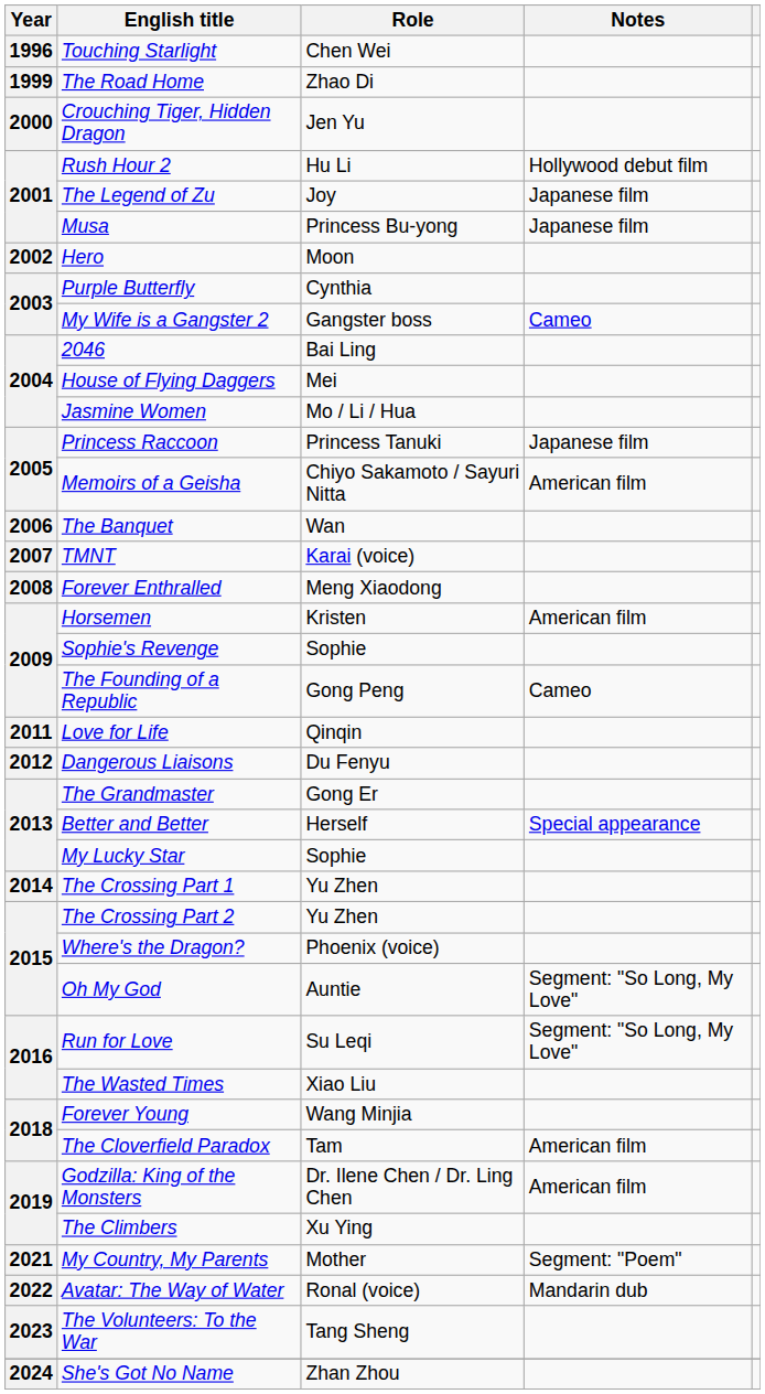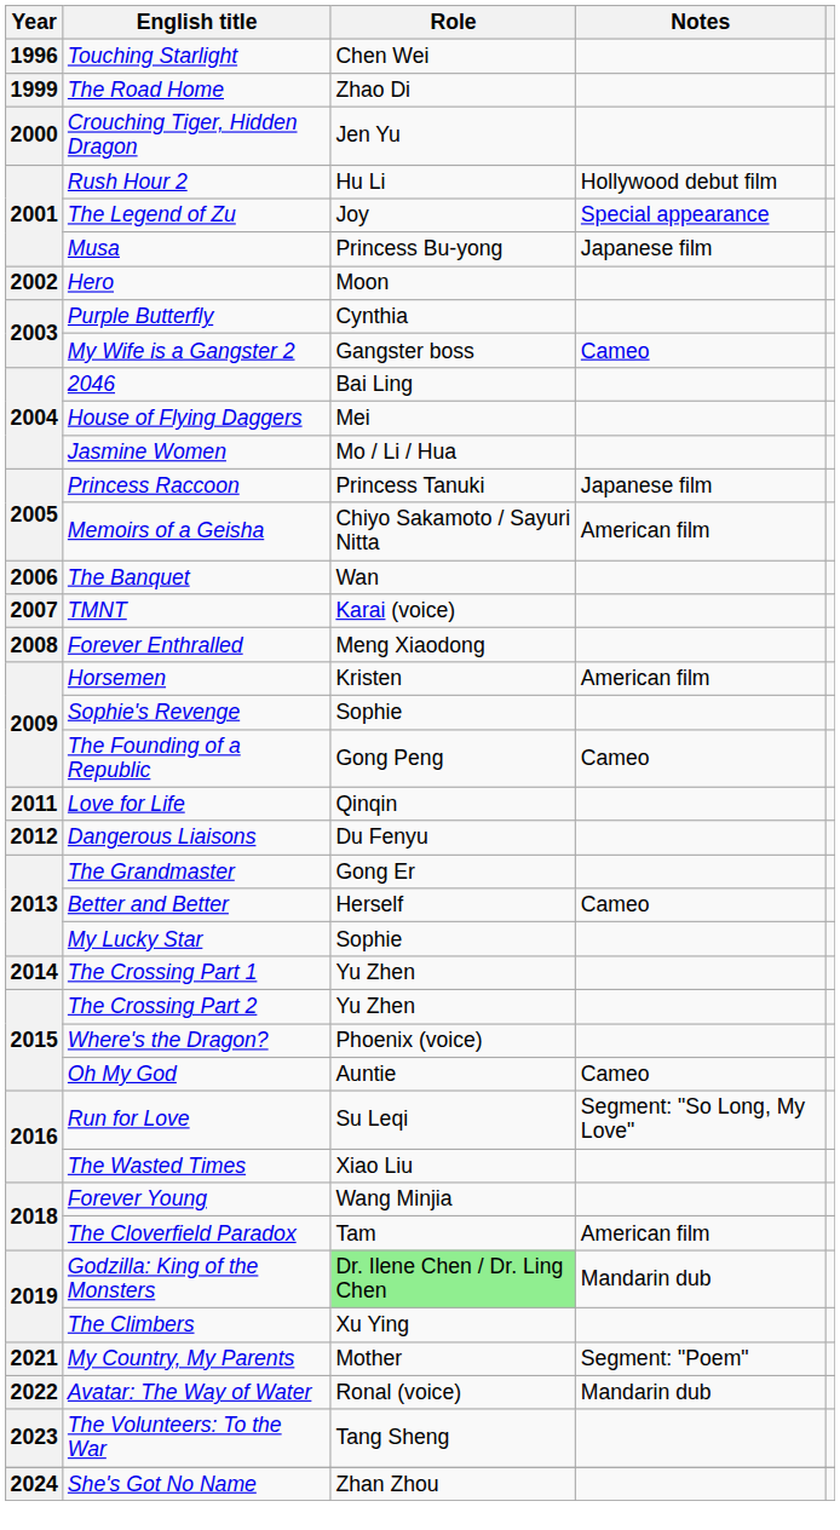The Legend of Zu | Notes: Japanese film -> Special appearance
Better and Better | Notes: Special appearance -> Cameo
Oh My God | Notes: Segment: "So Long, My Love" -> Cameo
Godzilla: King of the Monsters | Role: no background -> lightgreen background
Godzilla: King of the Monsters | Notes: American film -> Mandarin dub
